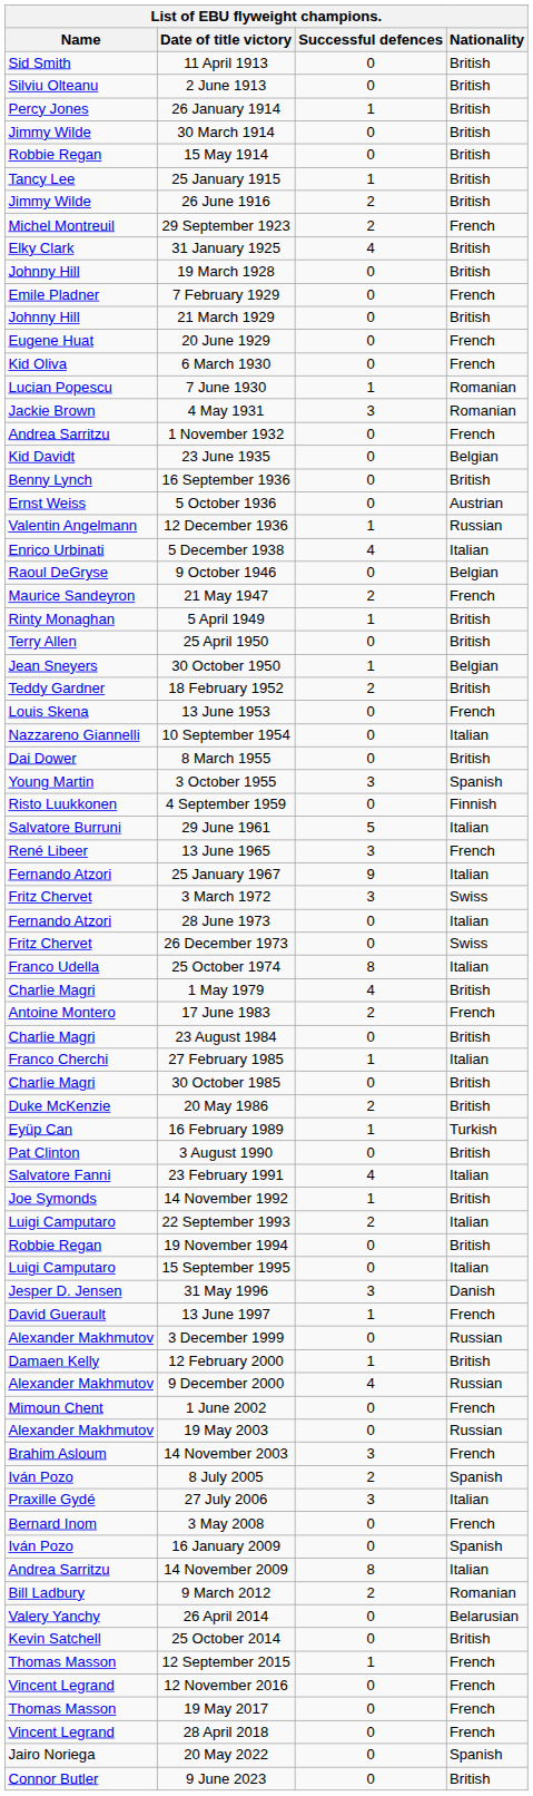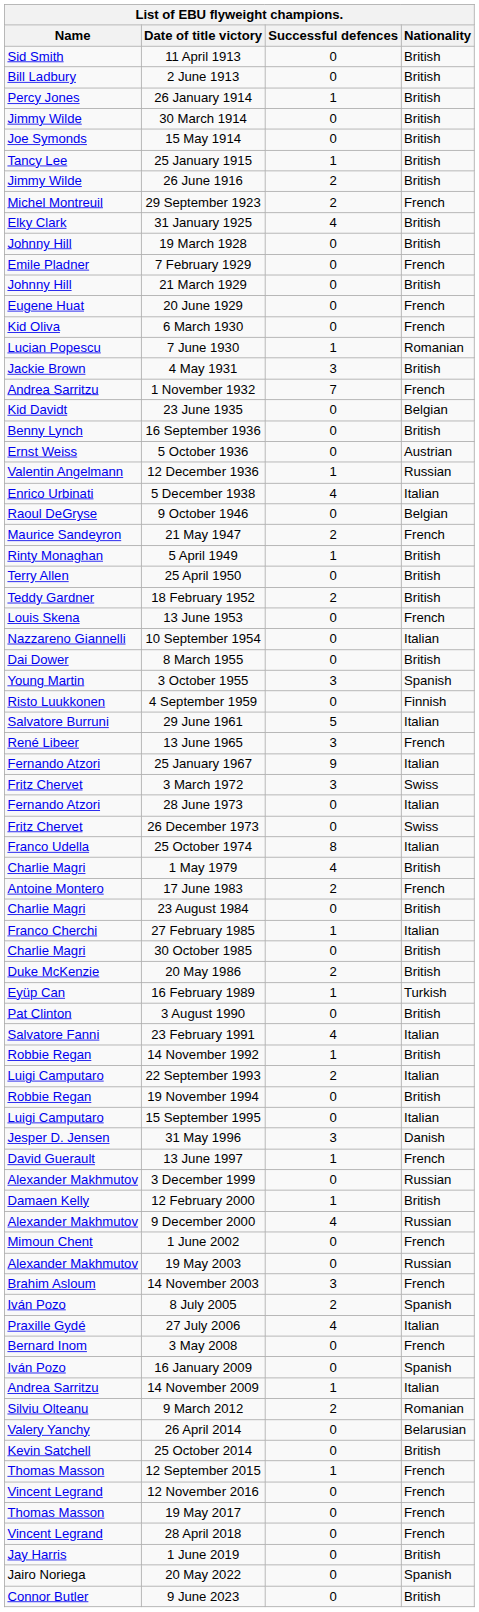2 June 1913 | Name: Silviu Olteanu -> Bill Ladbury
15 May 1914 | Name: Robbie Regan -> Joe Symonds
4 May 1931 | Nationality: Romanian -> British
1 November 1932 | Successful defences: 0 -> 7
- row: Jean Sneyers | 30 October 1950 | 1 | Belgian
14 November 1992 | Name: Joe Symonds -> Robbie Regan
27 July 2006 | Successful defences: 3 -> 4
14 November 2009 | Successful defences: 8 -> 1
9 March 2012 | Name: Bill Ladbury -> Silviu Olteanu
+ row: Jay Harris | 1 June 2019 | 0 | British
